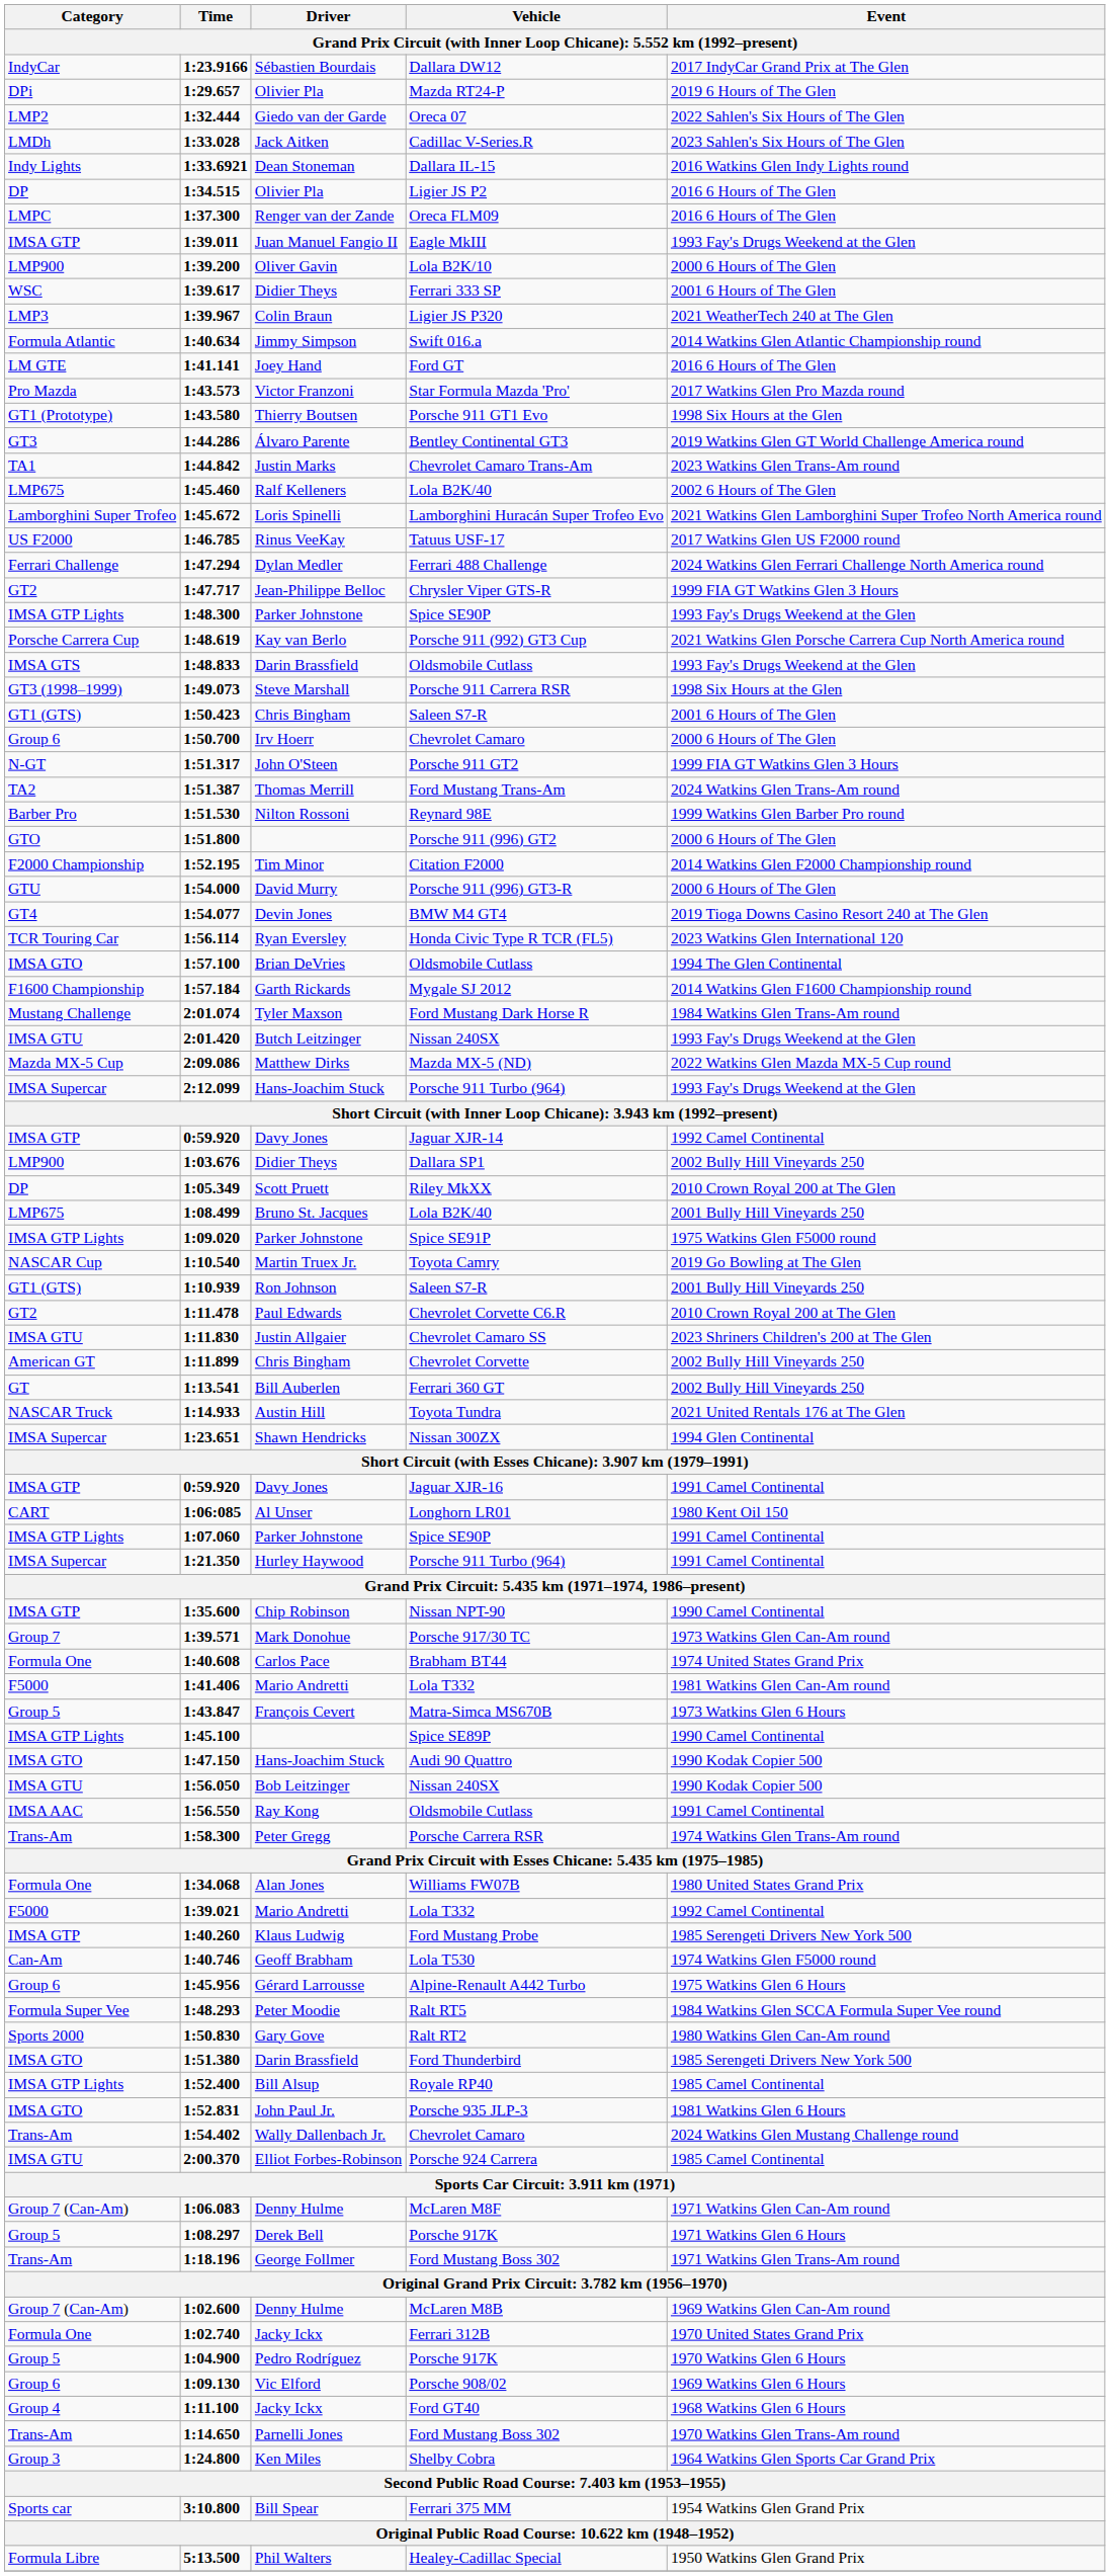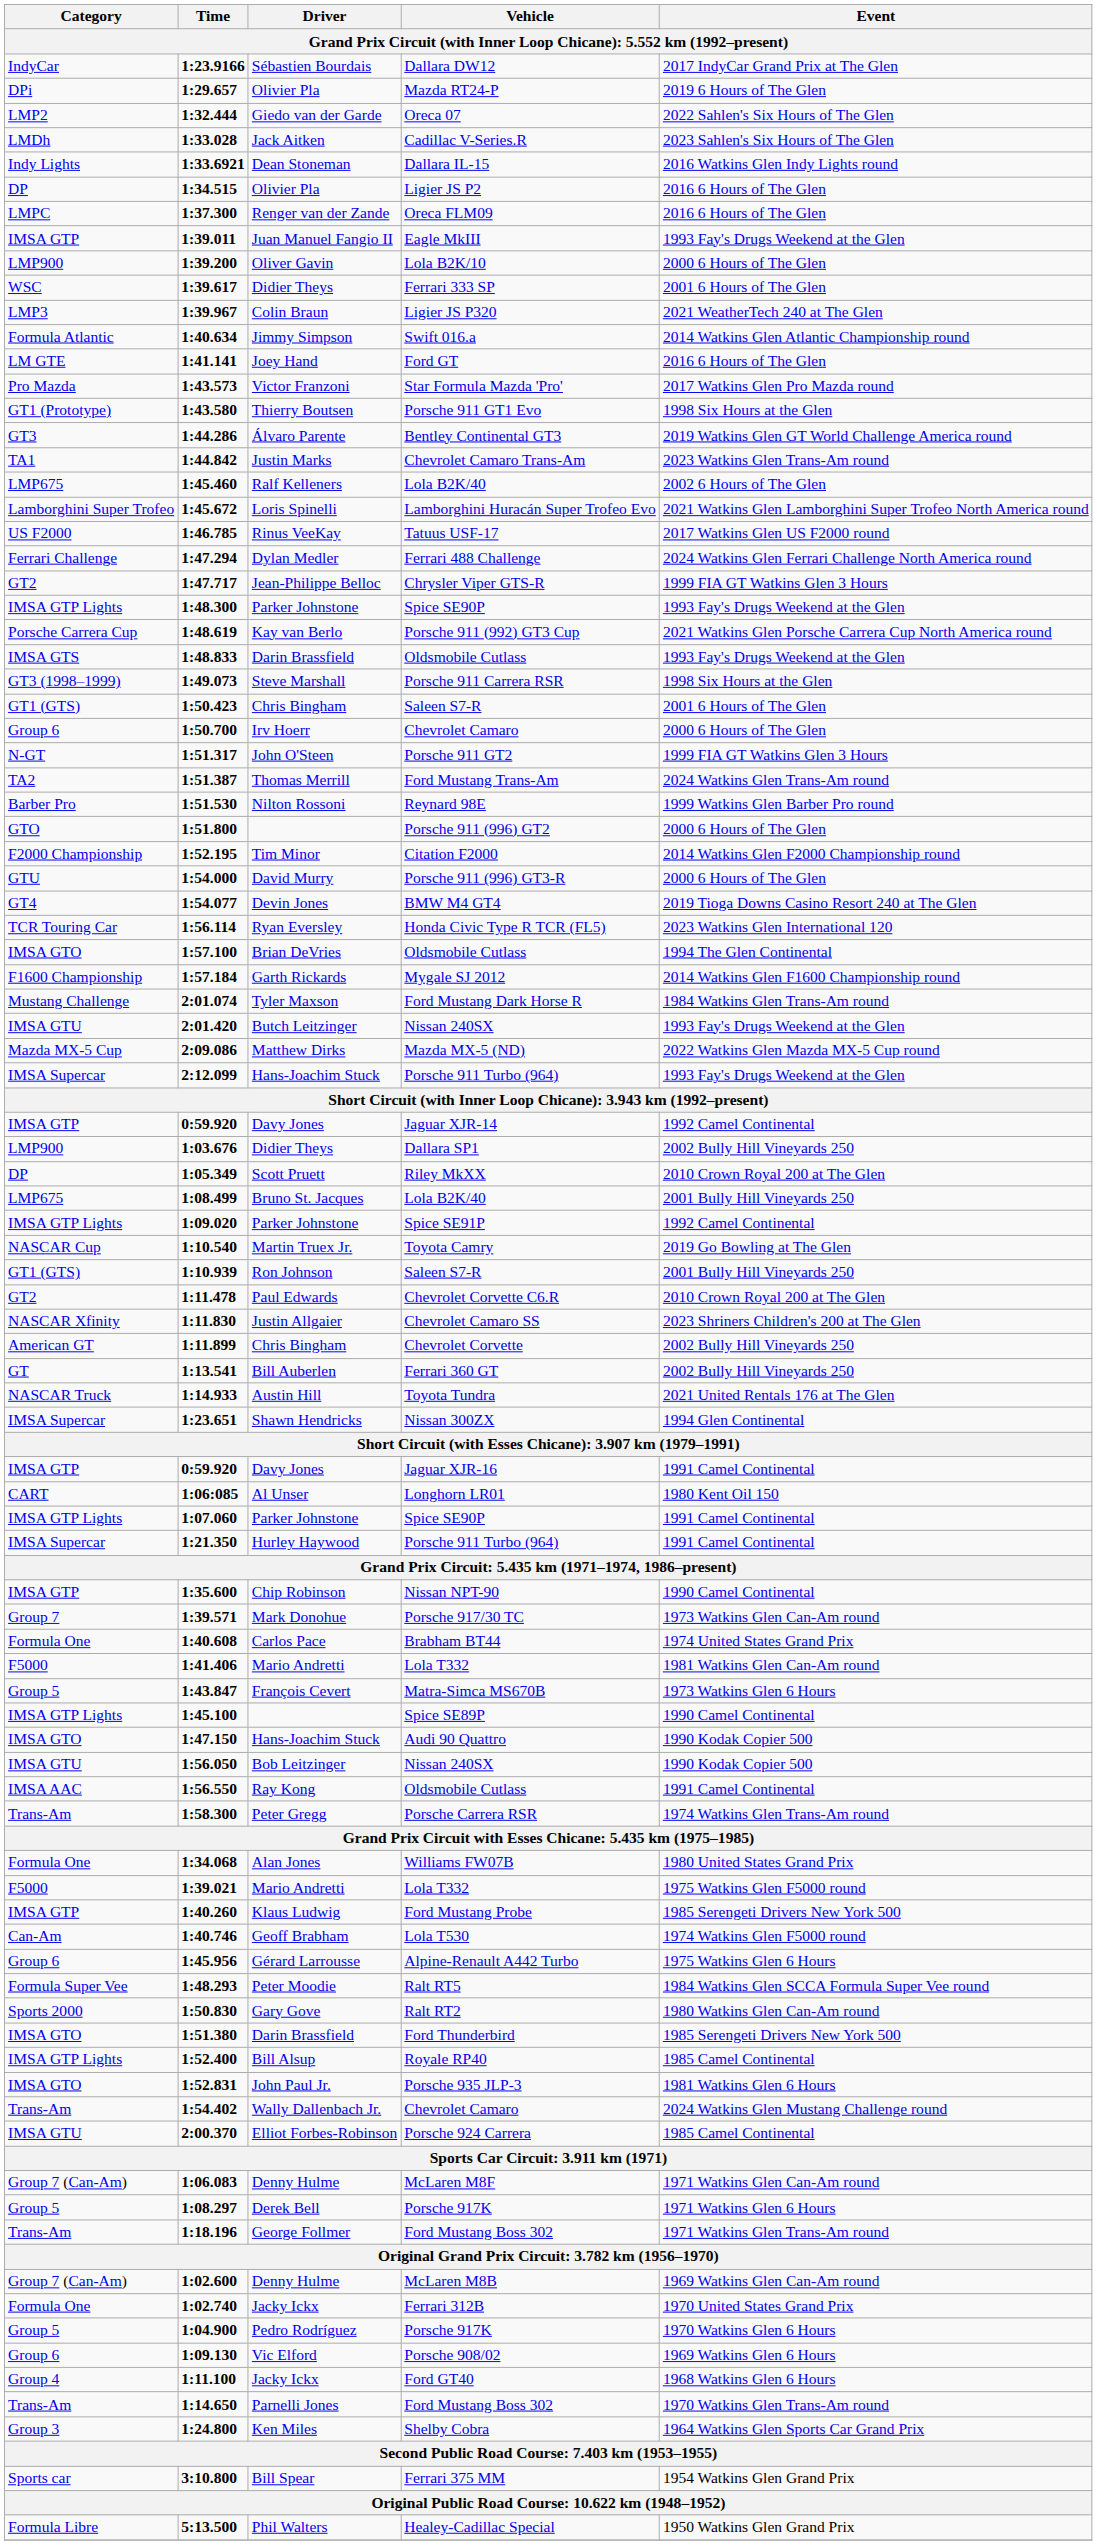1:09.020 | Event: 1975 Watkins Glen F5000 round -> 1992 Camel Continental
1:11.830 | Category: IMSA GTU -> NASCAR Xfinity
1:39.021 | Event: 1992 Camel Continental -> 1975 Watkins Glen F5000 round
